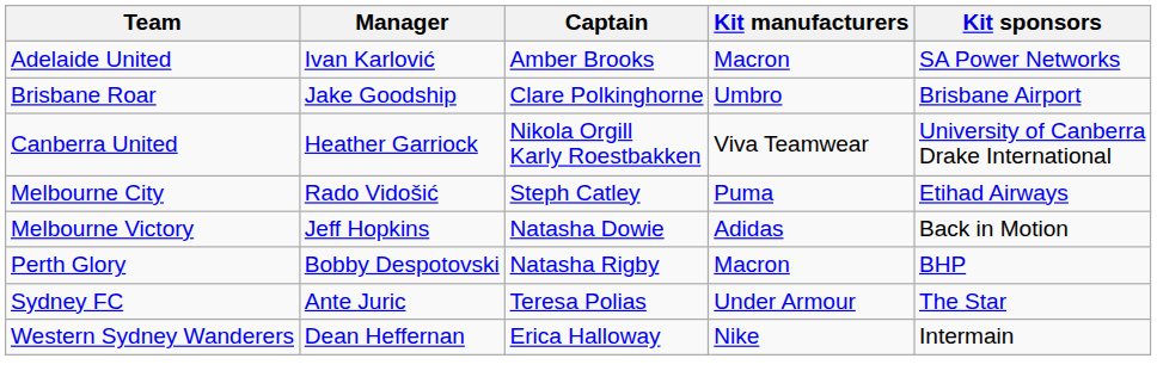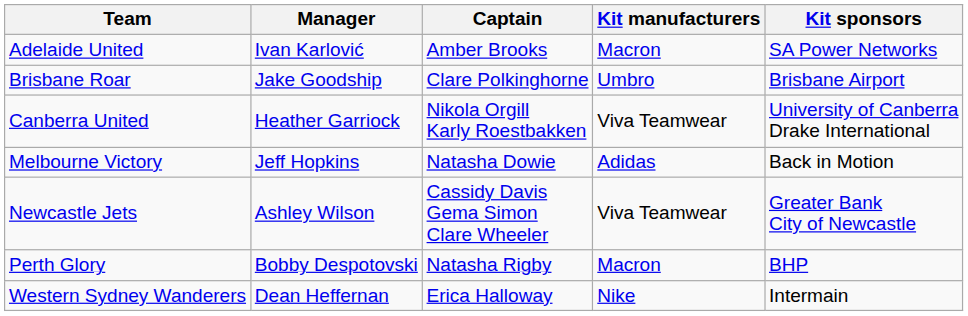- row: Melbourne City | Rado Vidošić | Steph Catley | Puma | Etihad Airways
+ row: Newcastle Jets | Ashley Wilson | Cassidy Davis Gema Simon Clare Wheeler | Viva Teamwear | Greater Bank City of Newcastle
- row: Sydney FC | Ante Juric | Teresa Polias | Under Armour | The Star
